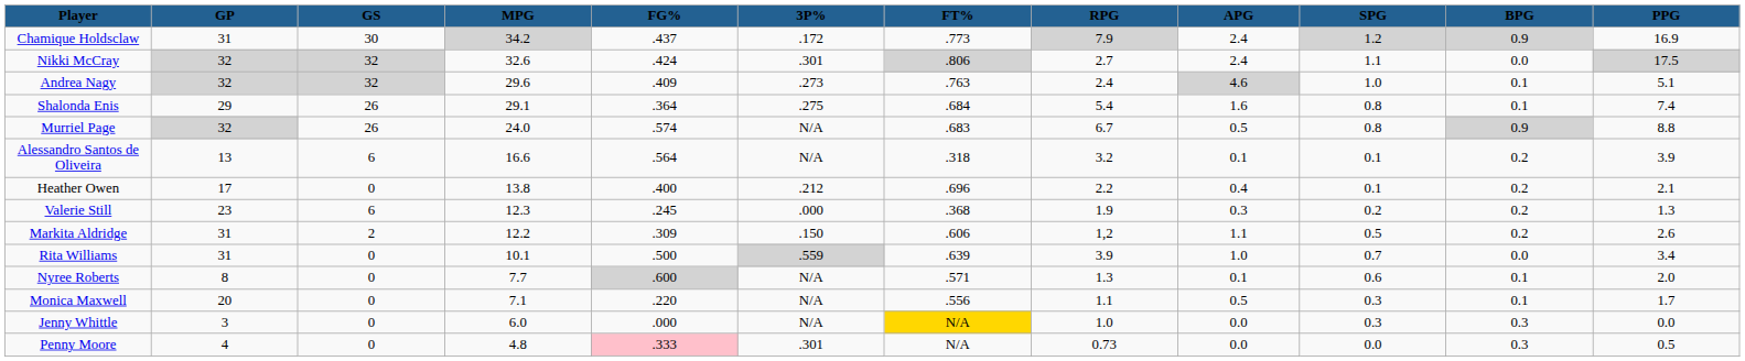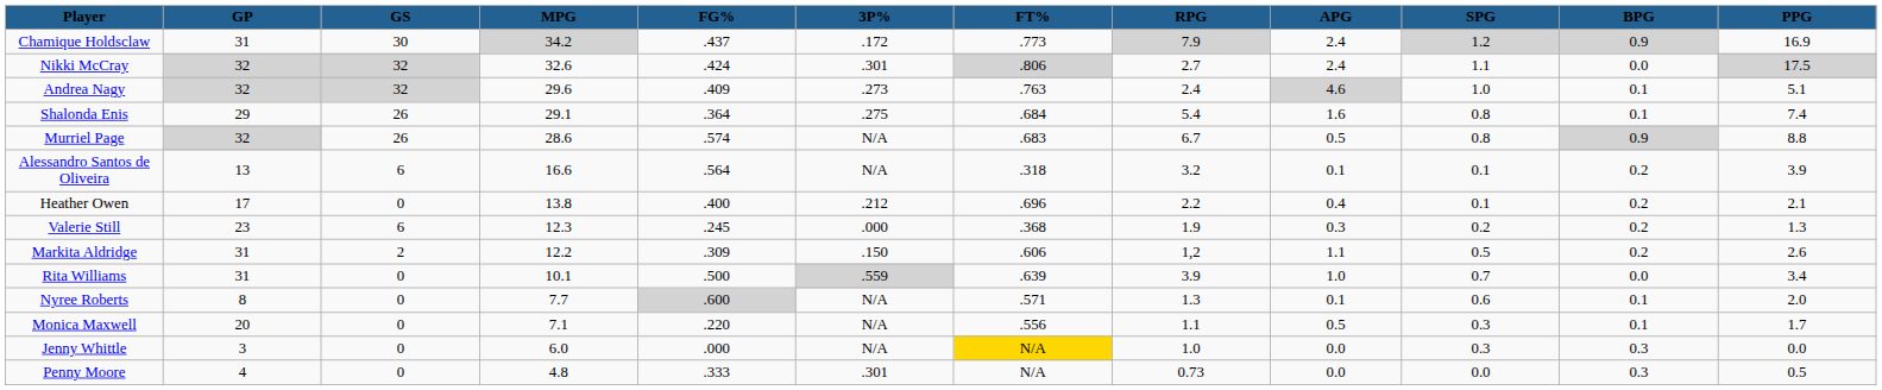Murriel Page | MPG: 24.0 -> 28.6
Penny Moore | FG%: pink background -> no background
